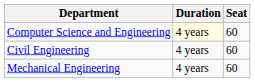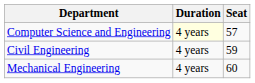Computer Science and Engineering | Seat: 60 -> 57
Civil Engineering | Seat: 60 -> 59
